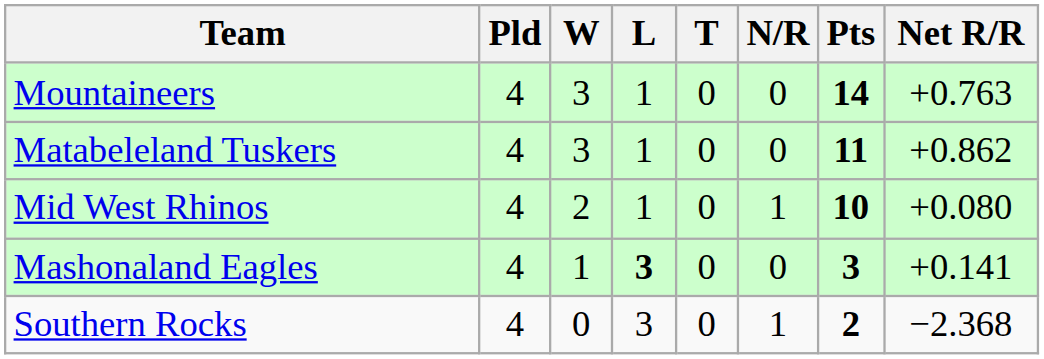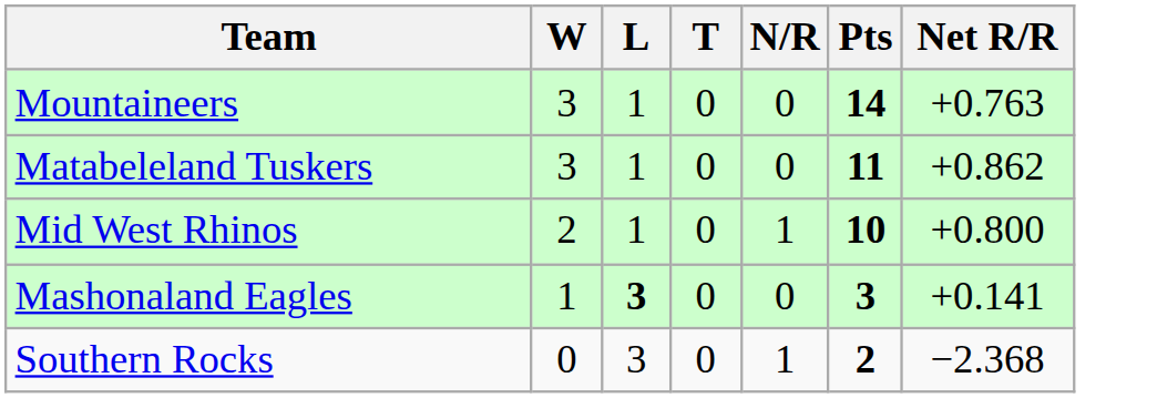- column: Pld | 4 | 4 | 4 | 4 | 4
Mid West Rhinos | Net R/R: +0.080 -> +0.800
